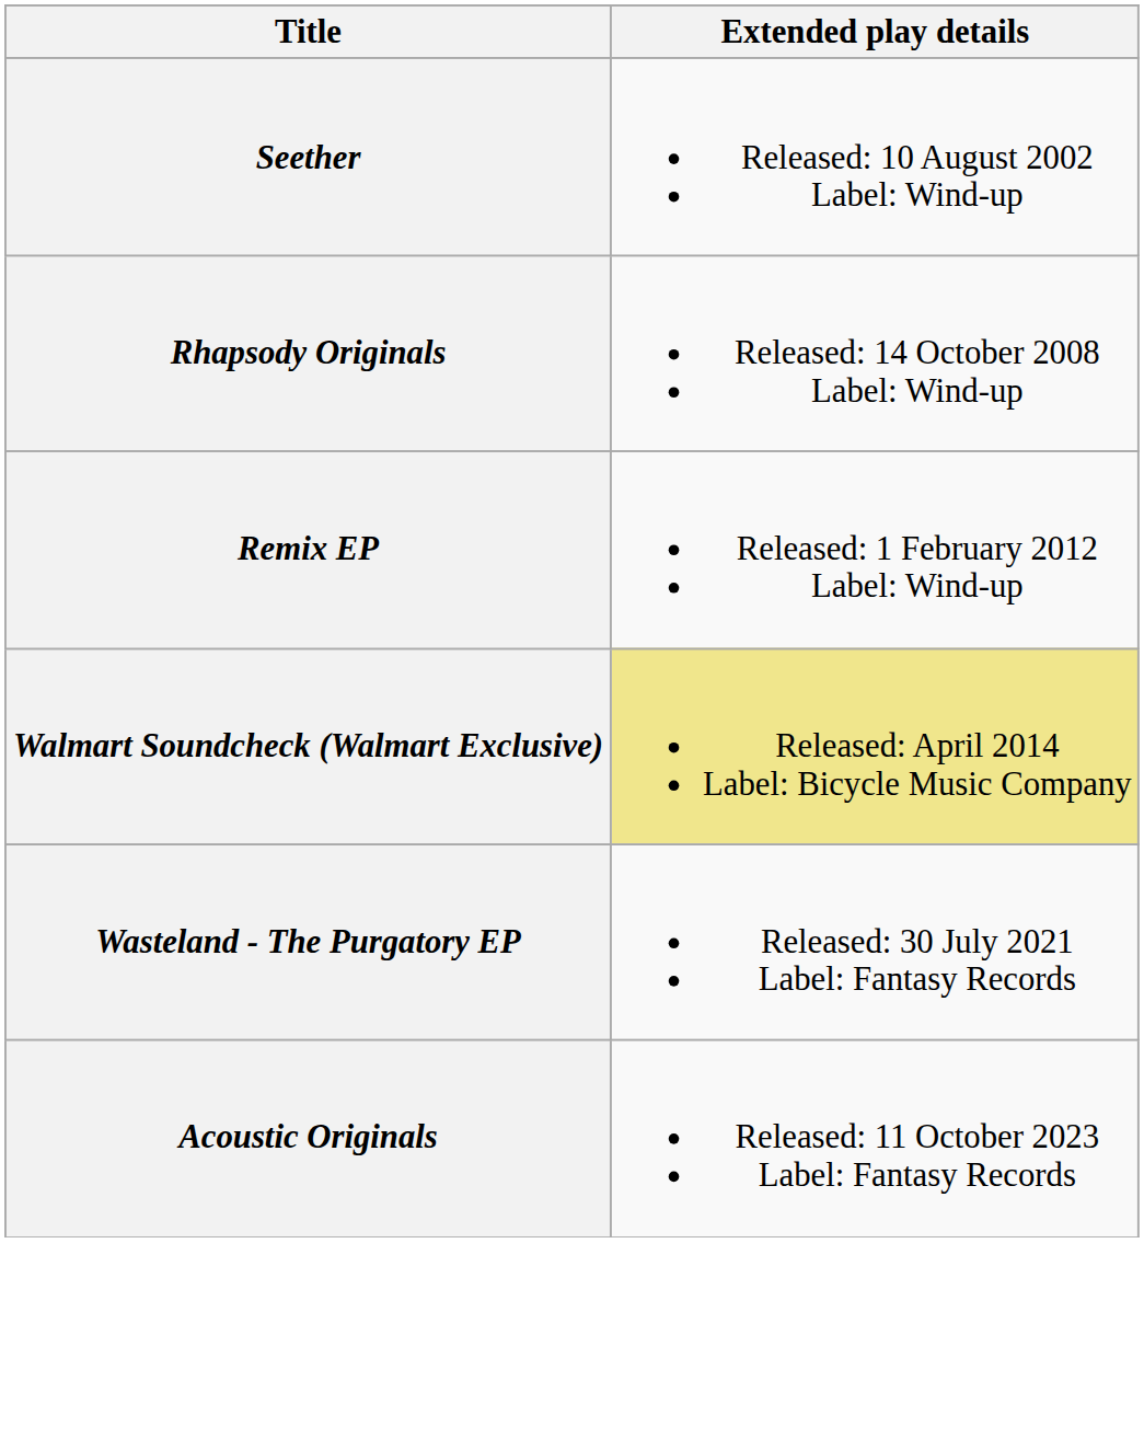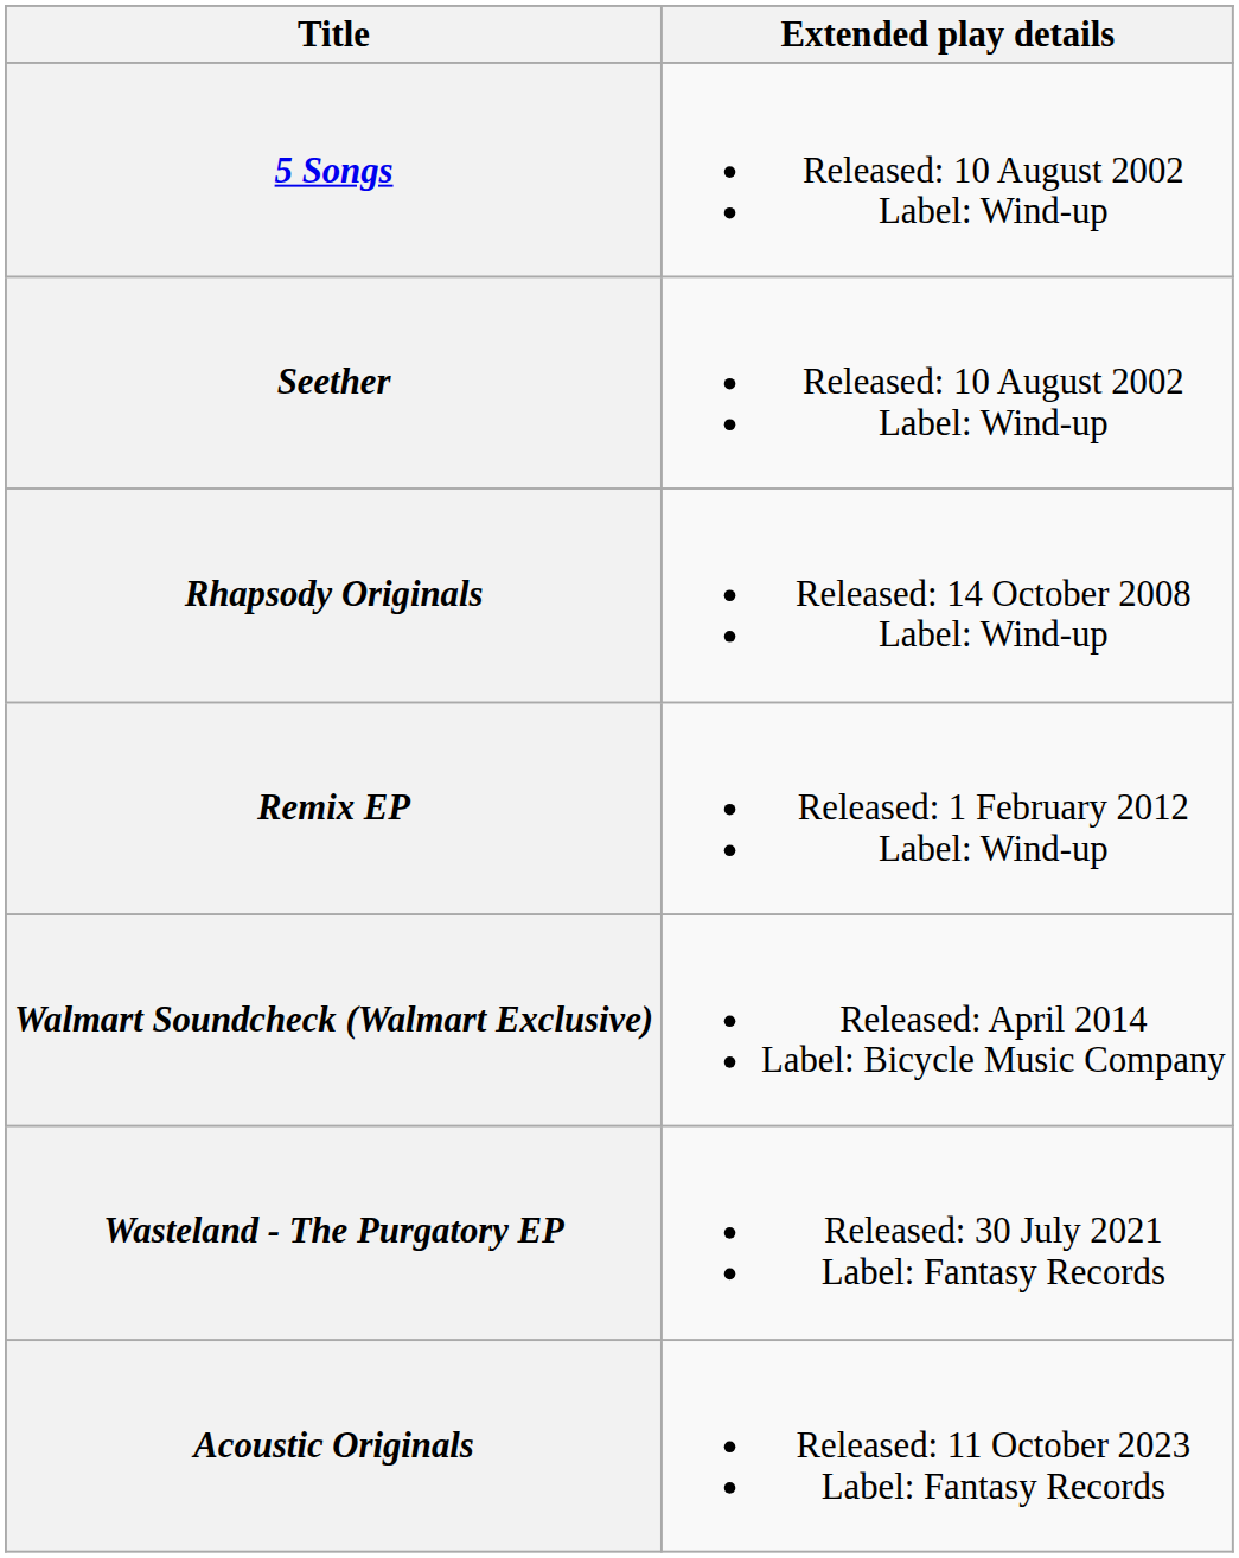+ row: 5 Songs | Released: 10 August 2002 Label: Wind-up
Walmart Soundcheck (Walmart Exclusive) | Extended play details: khaki background -> no background
